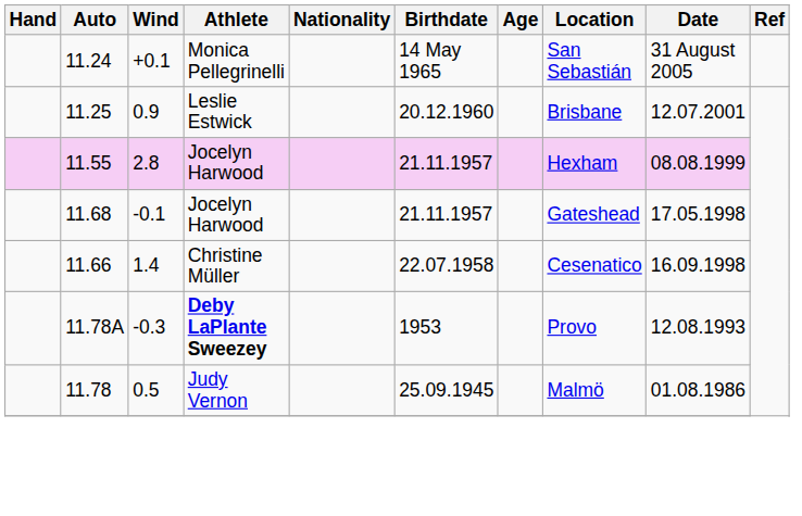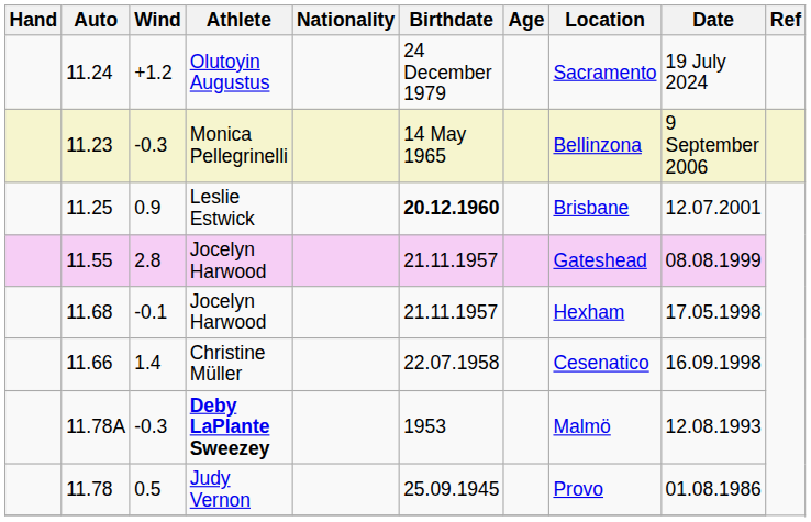+ row: 11.24 | +1.2 | Olutoyin Augustus | 24 December 1979 | Sacramento | 19 July 2024
+ row: 11.23 | -0.3 | Monica Pellegrinelli | 14 May 1965 | Bellinzona | 9 September 2006
- row: 11.24 | +0.1 | Monica Pellegrinelli | 14 May 1965 | San Sebastián | 31 August 2005
11.25 | Birthdate: normal -> bold
11.55 | Location: Hexham -> Gateshead
11.68 | Location: Gateshead -> Hexham
11.78A | Location: Provo -> Malmö
11.78 | Location: Malmö -> Provo
